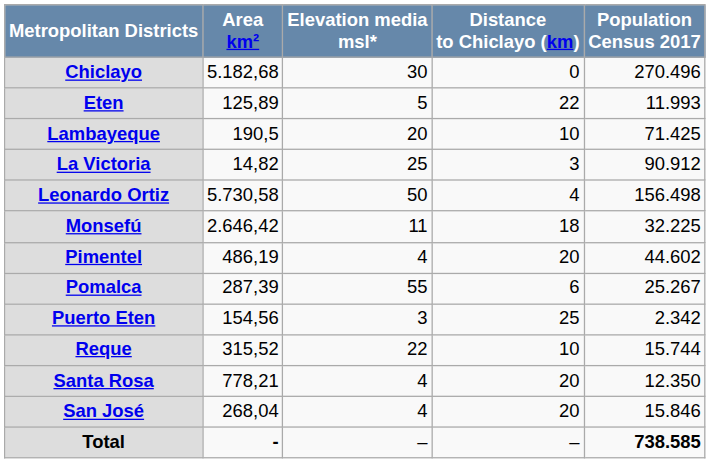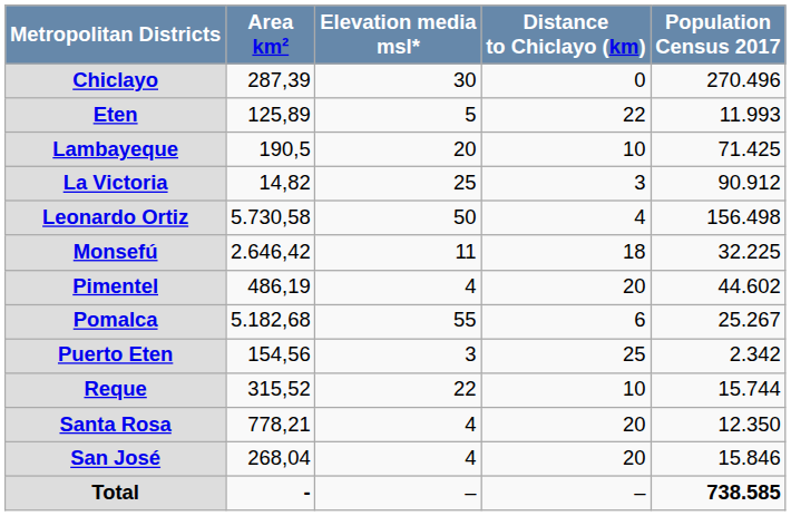Chiclayo | Area km²: 5.182,68 -> 287,39
Pomalca | Area km²: 287,39 -> 5.182,68
